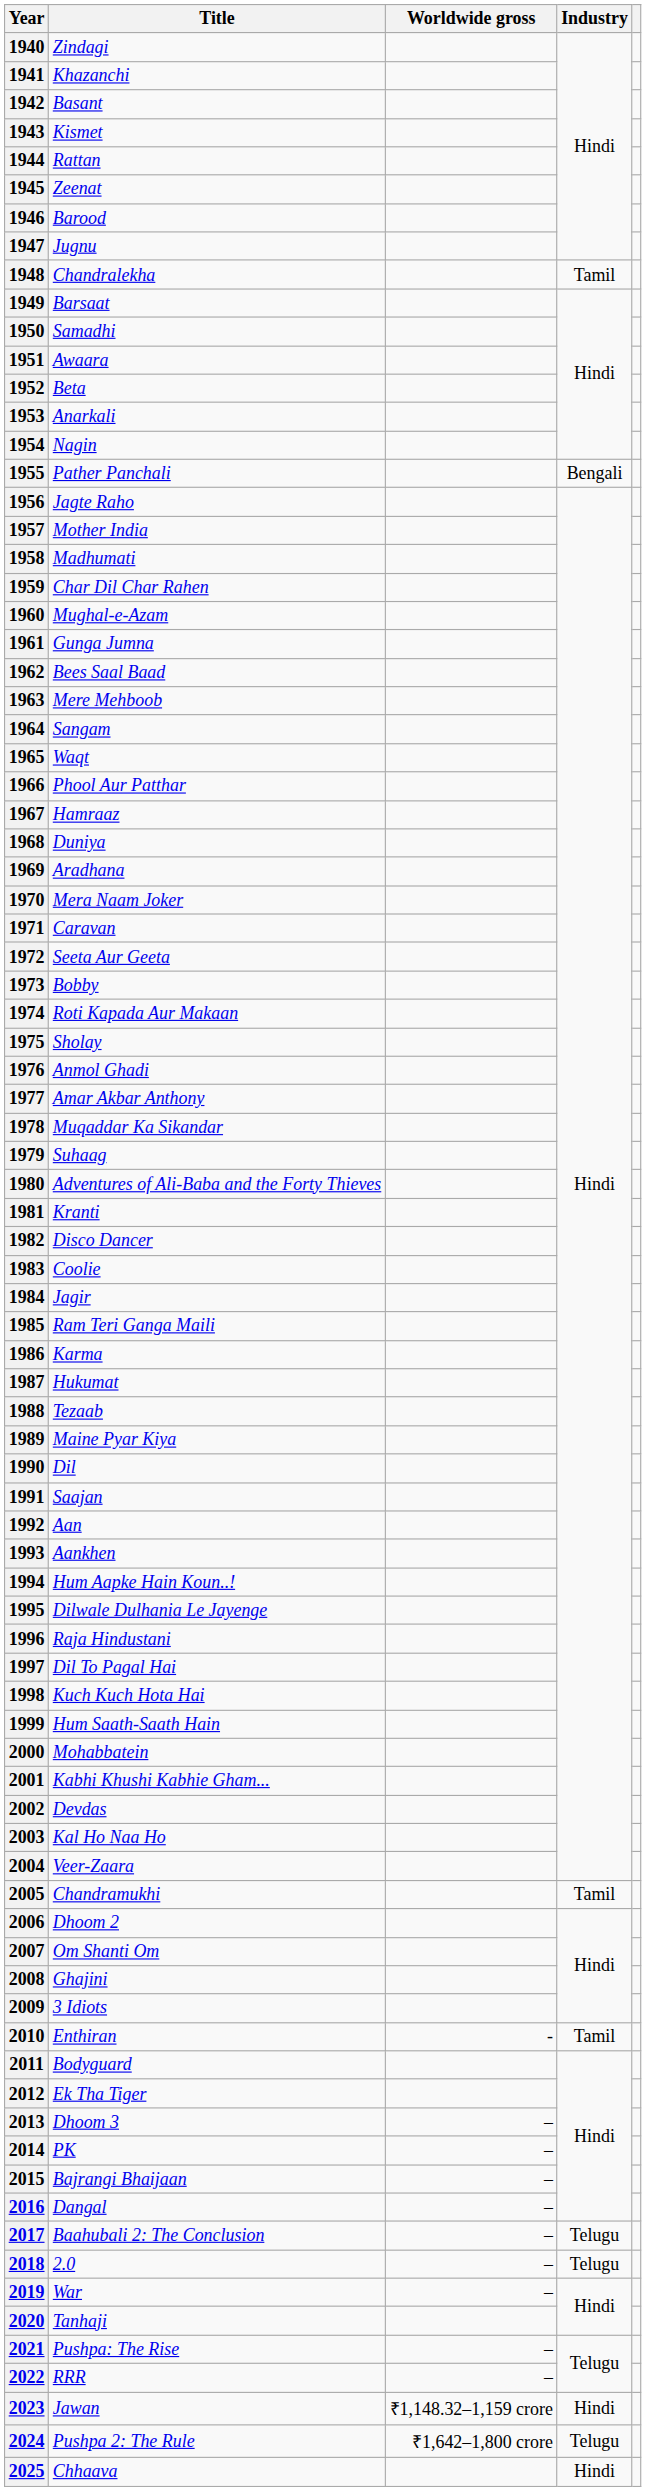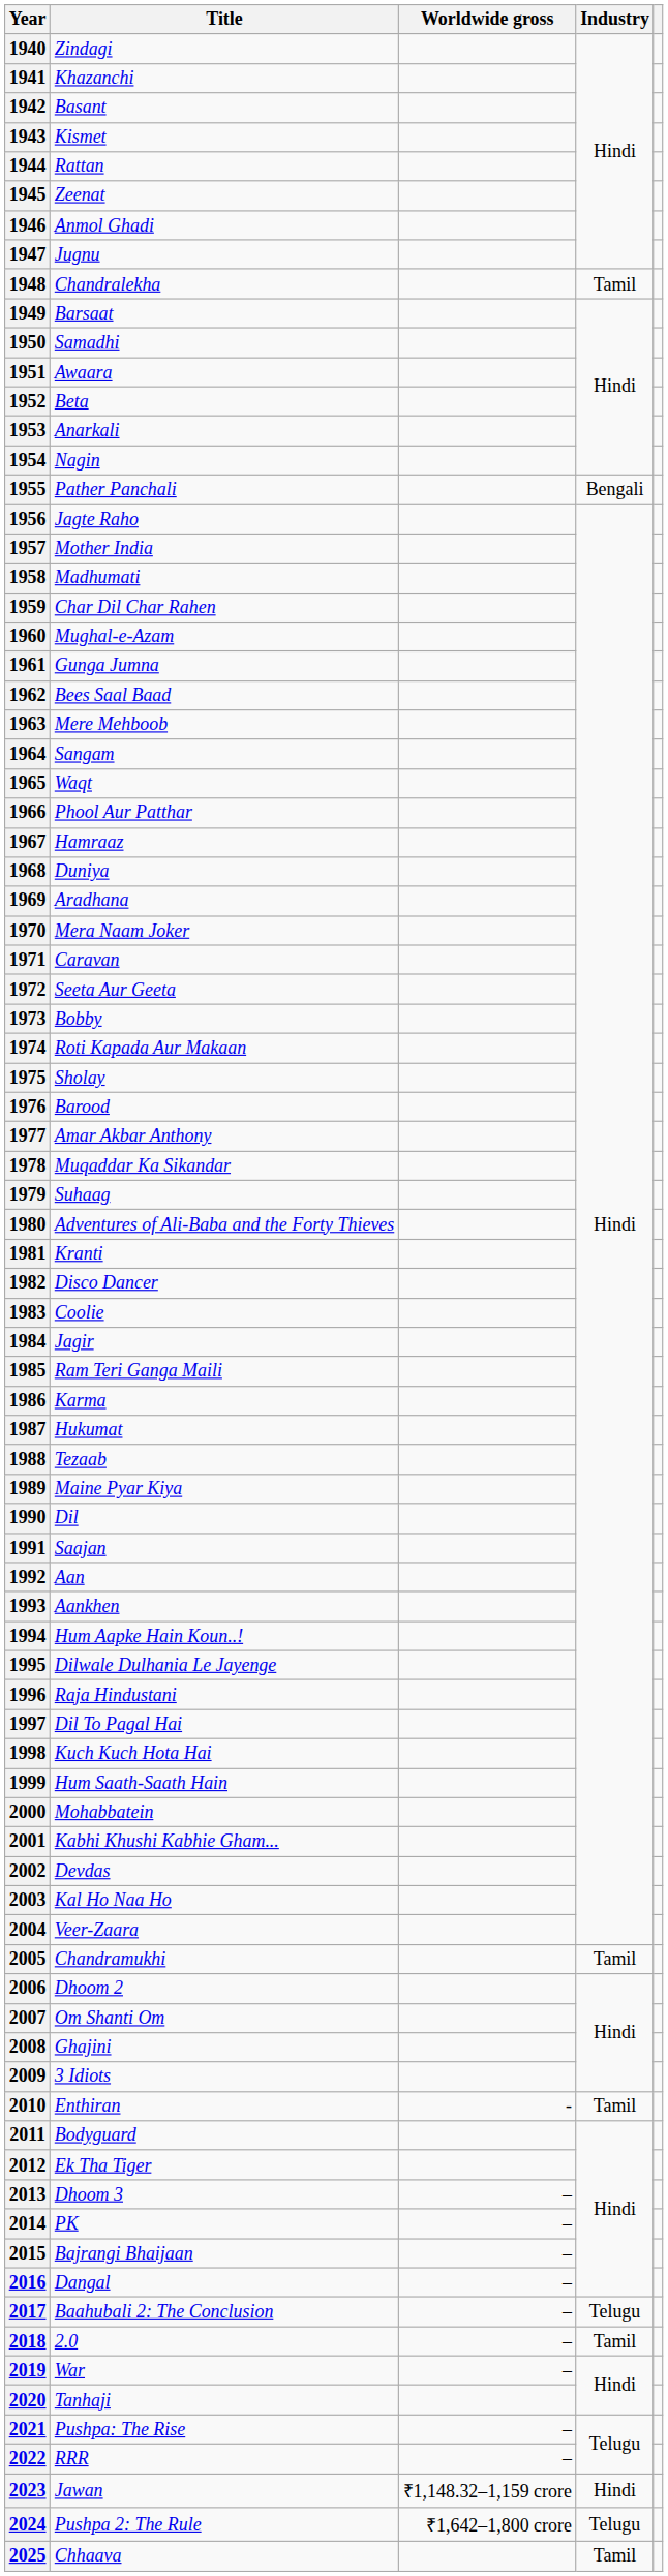1946 | Title: Barood -> Anmol Ghadi
1976 | Title: Anmol Ghadi -> Barood
2018 | Industry: Telugu -> Tamil
2025 | Industry: Hindi -> Tamil
